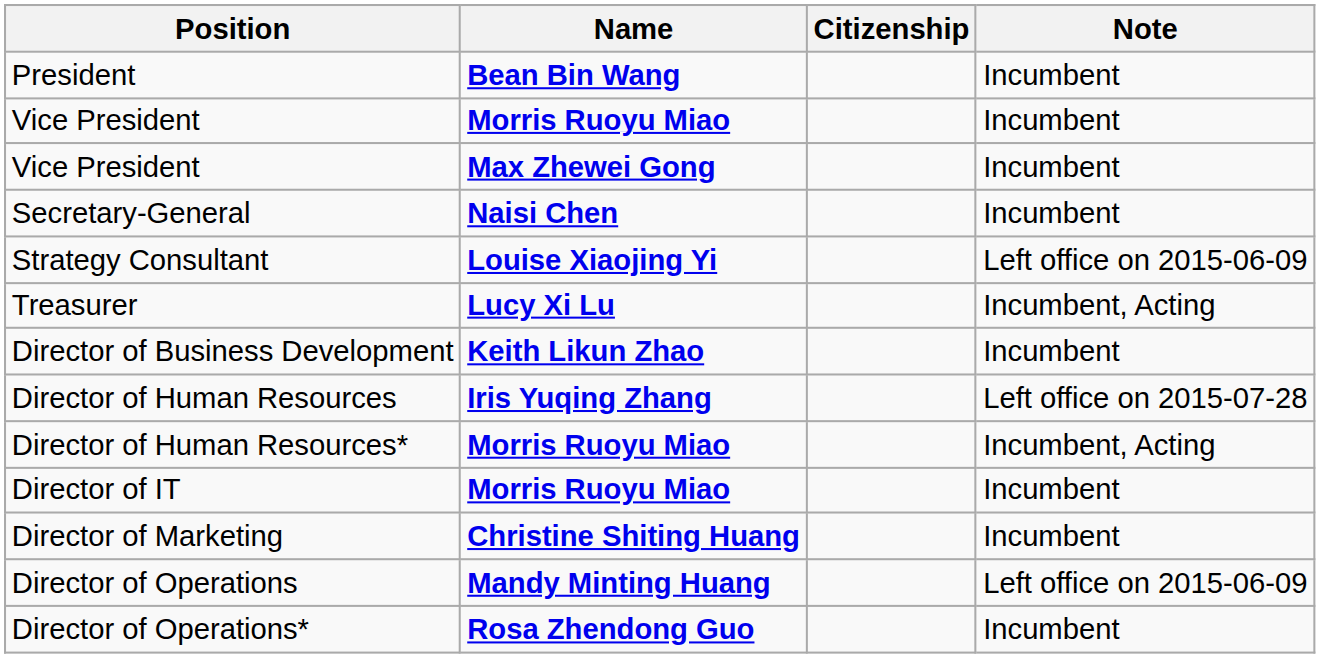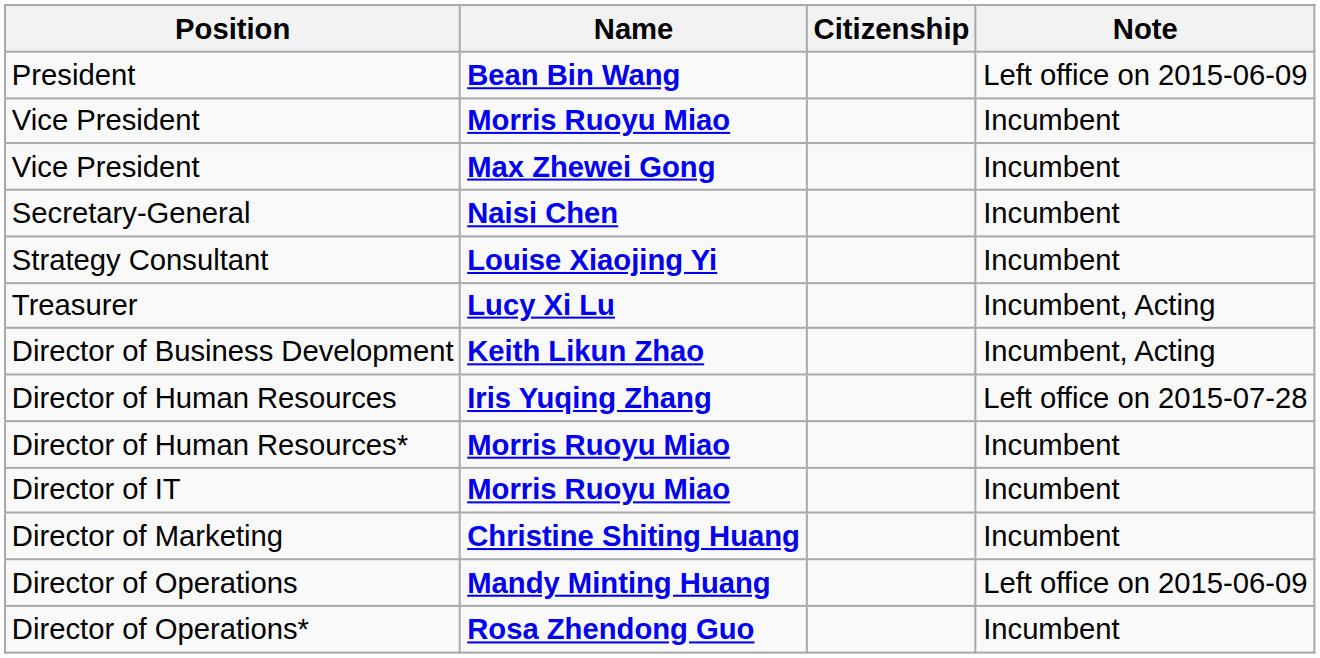President | Note: Incumbent -> Left office on 2015-06-09
Strategy Consultant | Note: Left office on 2015-06-09 -> Incumbent
Director of Business Development | Note: Incumbent -> Incumbent, Acting
Director of Human Resources* | Note: Incumbent, Acting -> Incumbent
